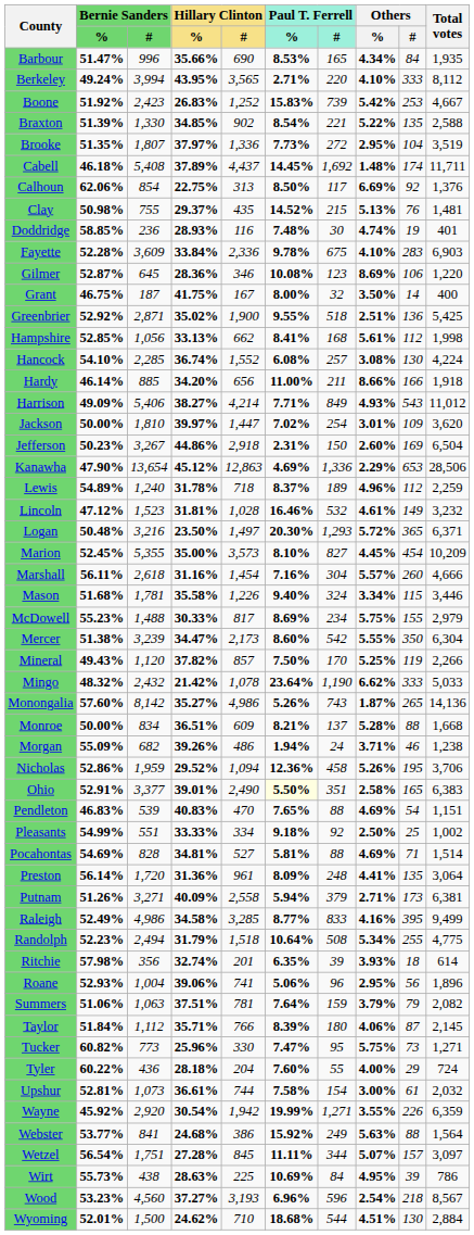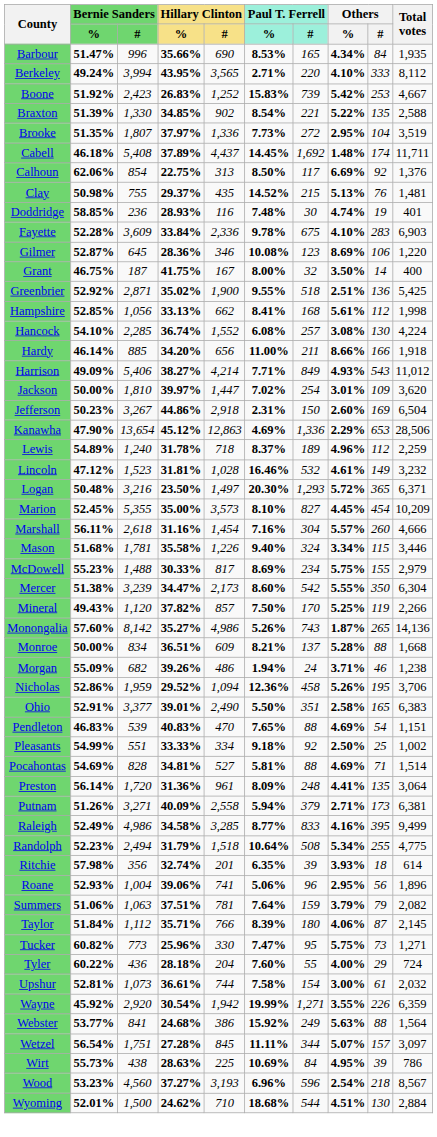- row: Mingo | 48.32% | 2,432 | 21.42% | 1,078 | 23.64% | 1,190 | 6.62% | 333 | 5,033
Ohio | Paul T. Ferrell / %: lightyellow background -> no background
